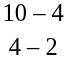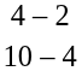rows swapped: 4 – 2 <-> 10 – 4
